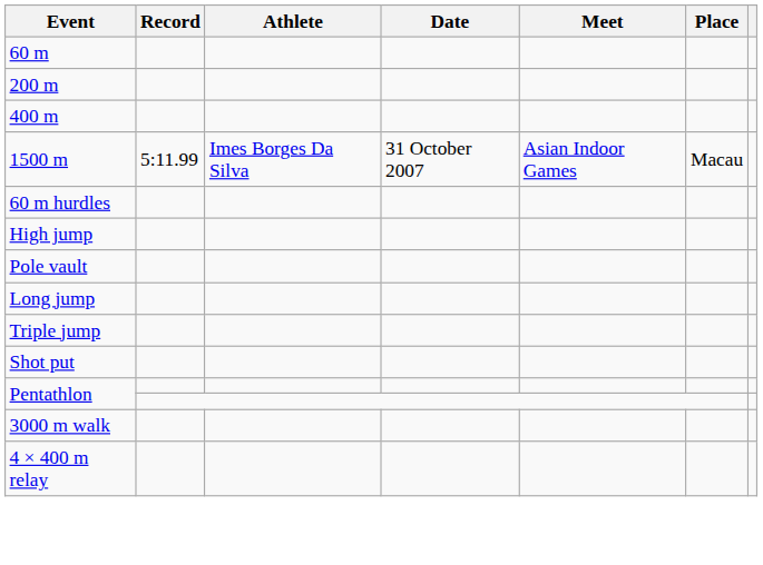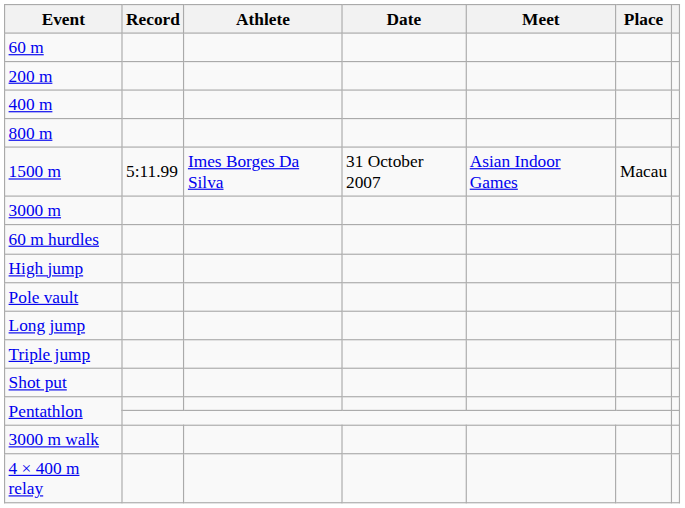+ row: 800 m
+ row: 3000 m
